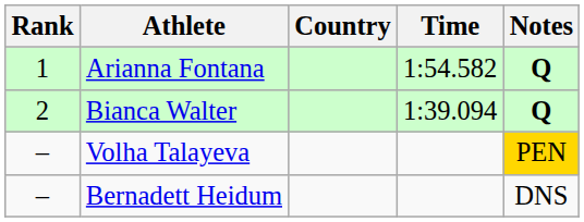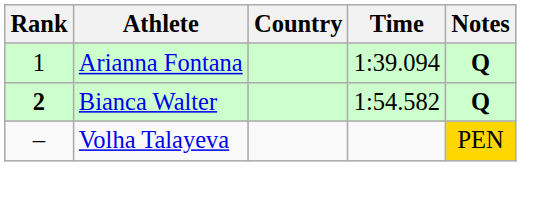Arianna Fontana | Time: 1:54.582 -> 1:39.094
Bianca Walter | Rank: normal -> bold
Bianca Walter | Time: 1:39.094 -> 1:54.582
- row: – | Bernadett Heidum | DNS
